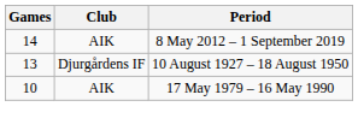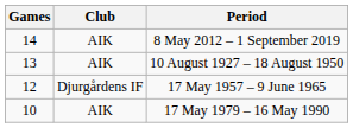10 August 1927 – 18 August 1950 | Club: Djurgårdens IF -> AIK
+ row: 12 | Djurgårdens IF | 17 May 1957 – 9 June 1965
